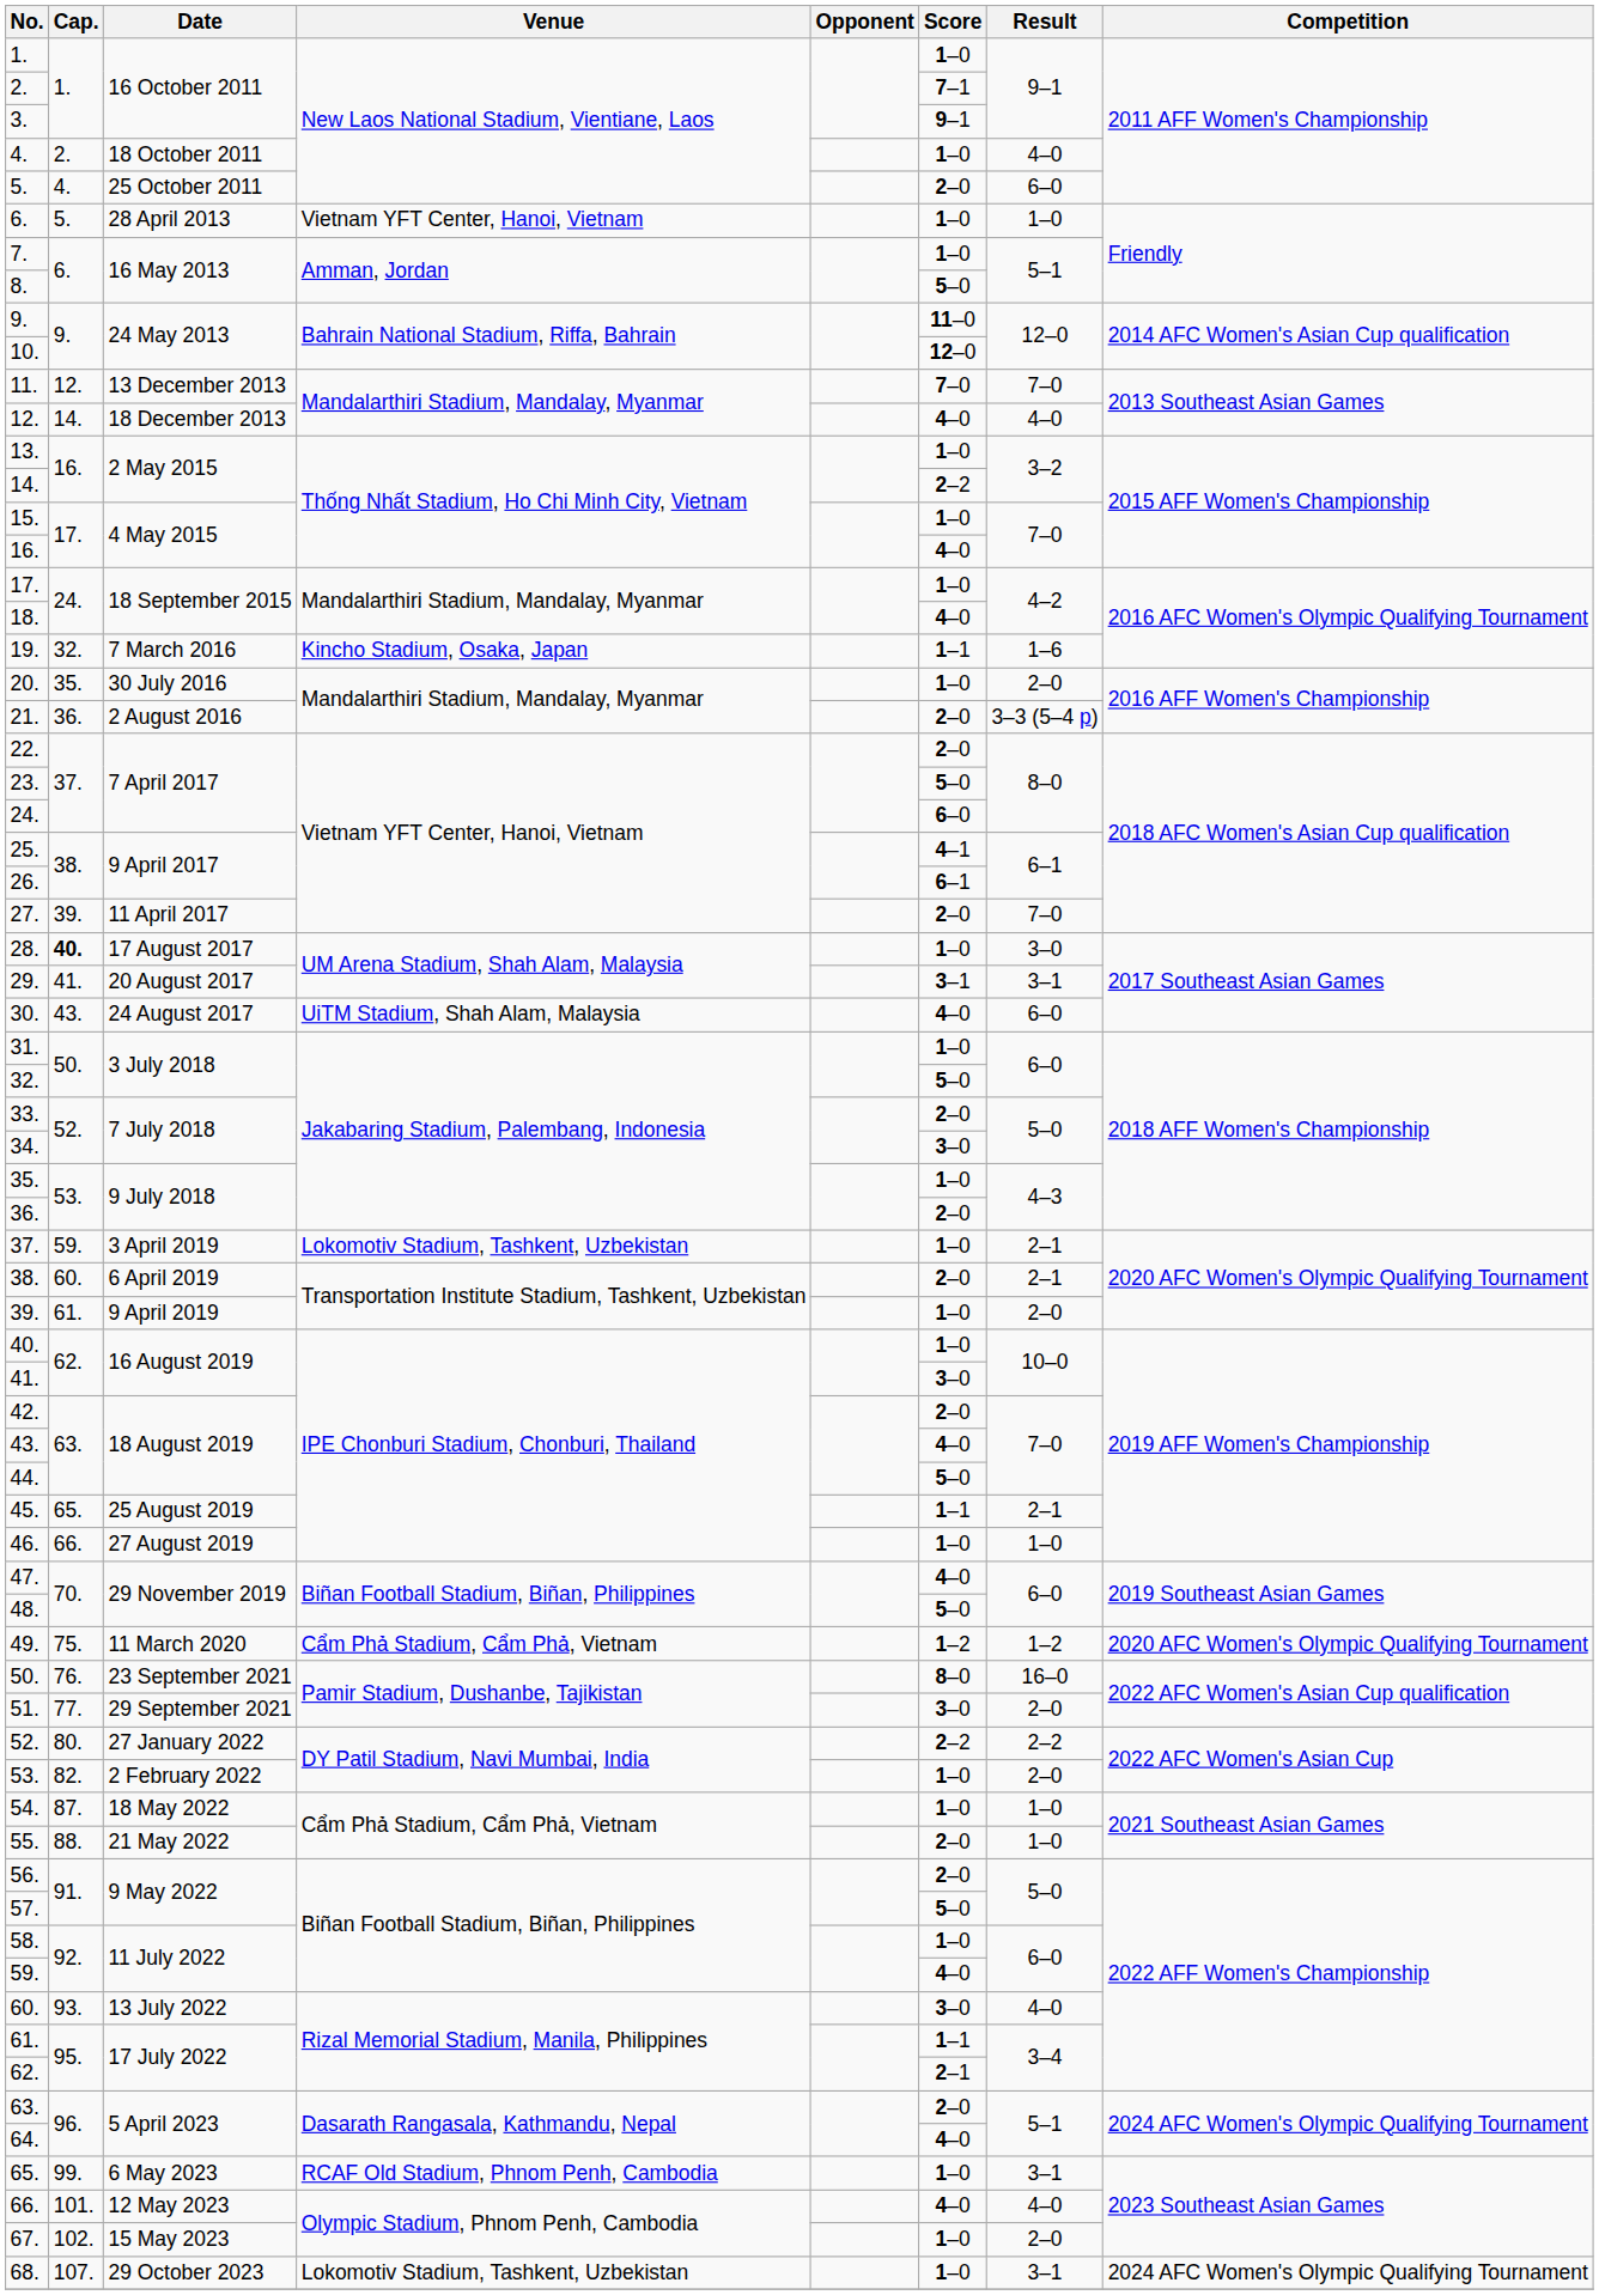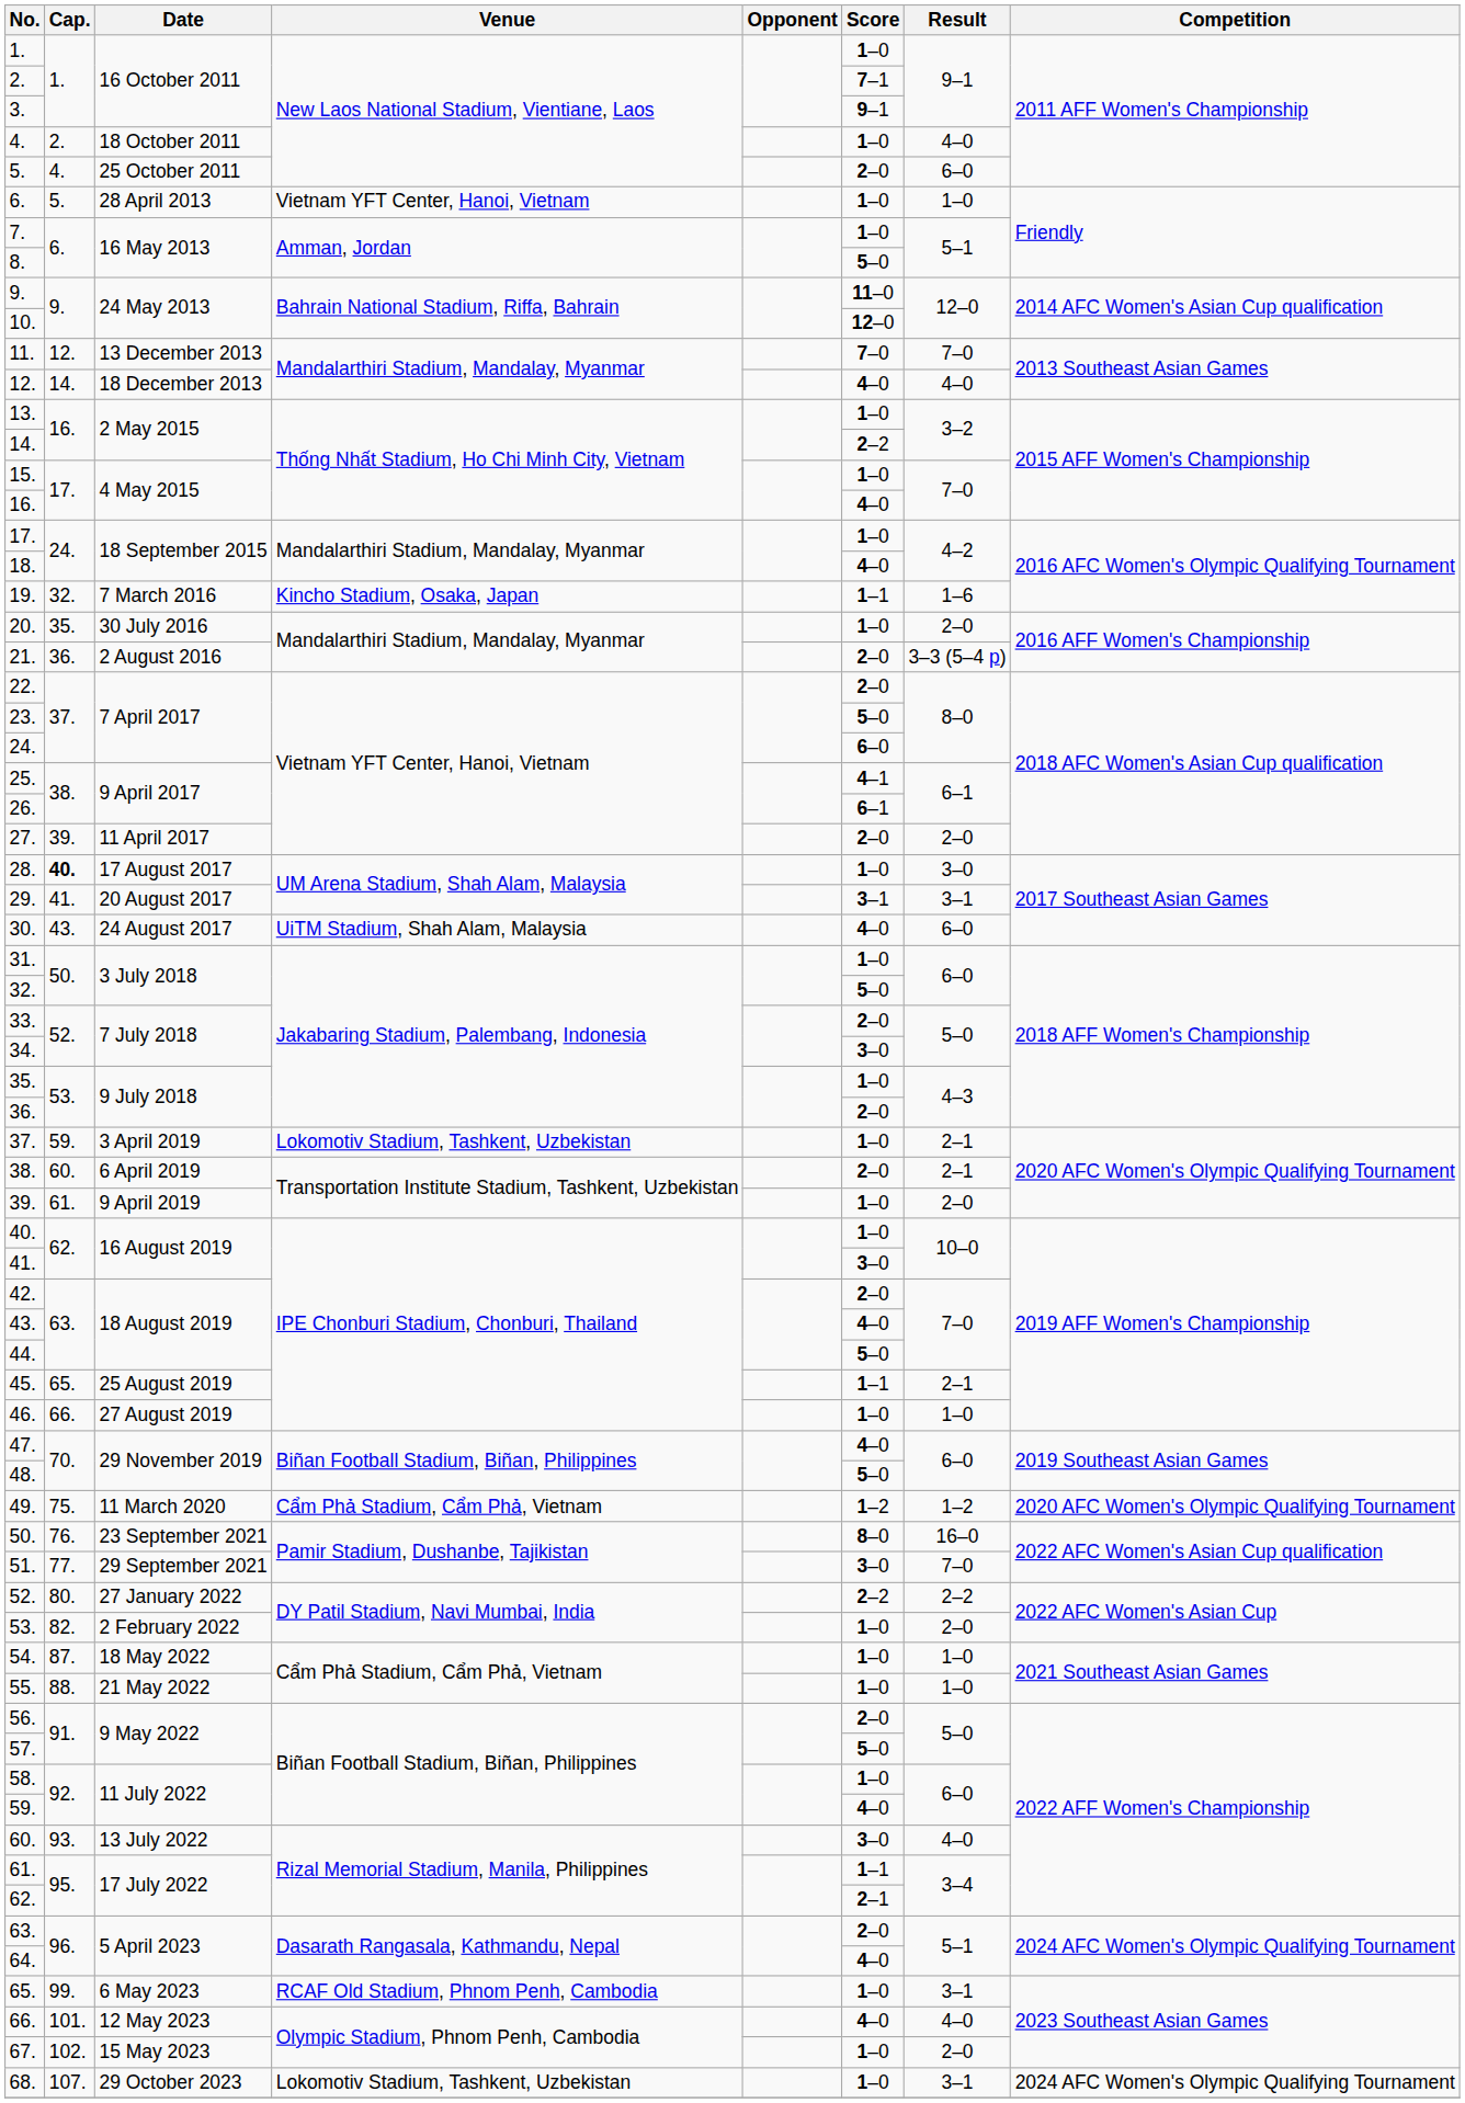27. | Result: 7–0 -> 2–0
51. | Result: 2–0 -> 7–0
55. | Score: 2–0 -> 1–0
